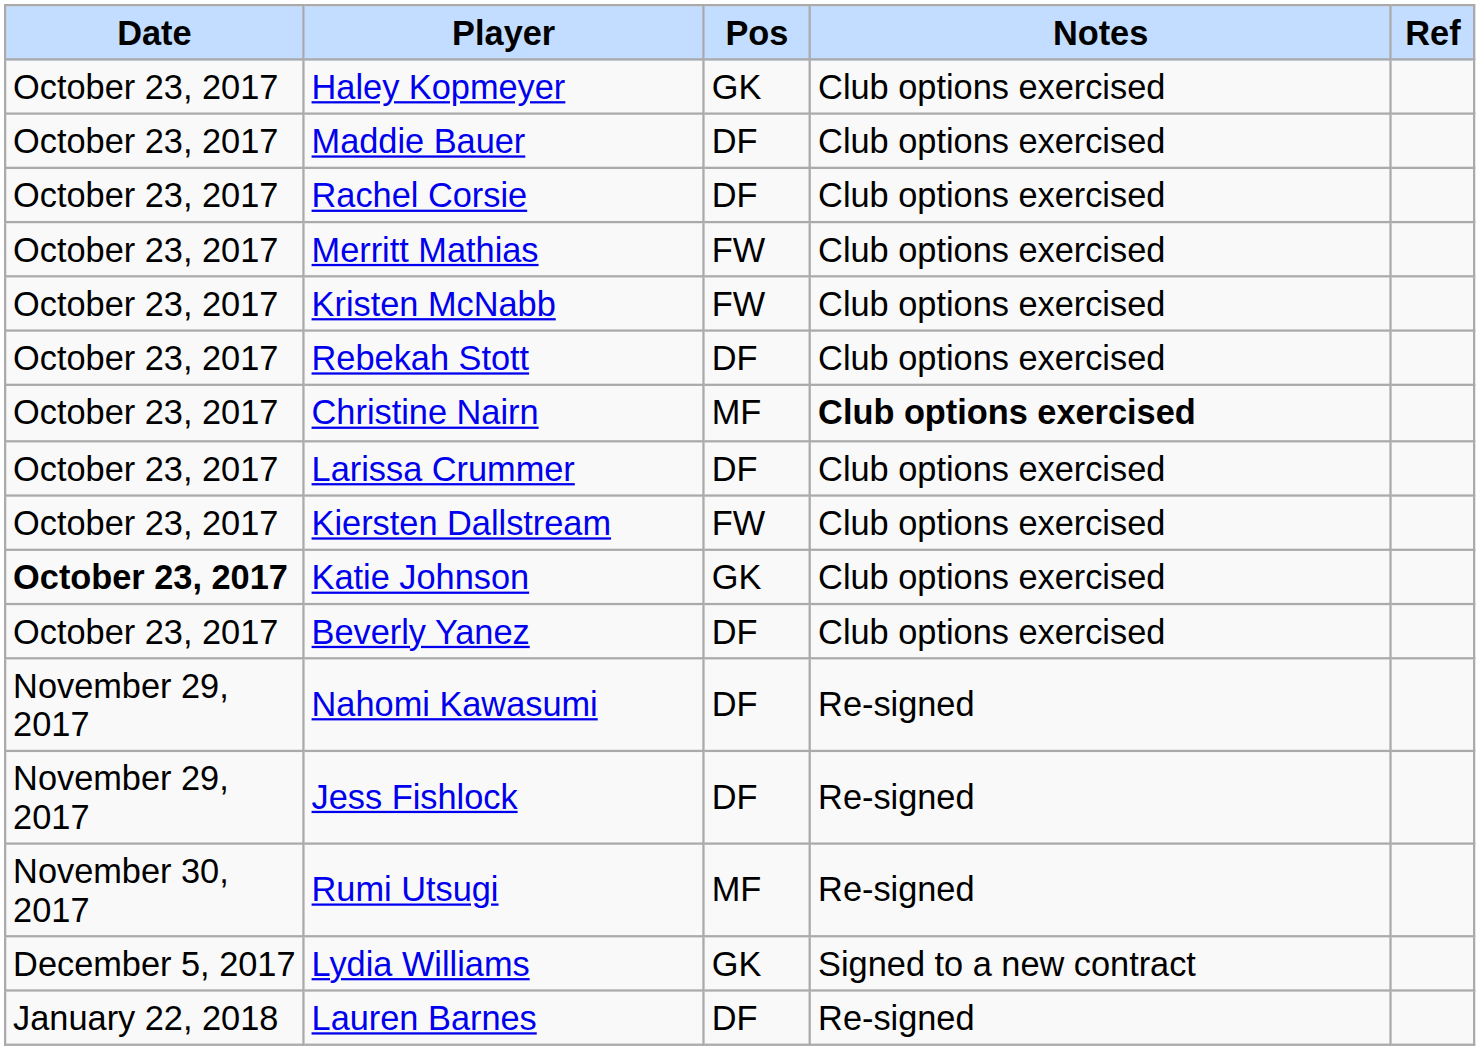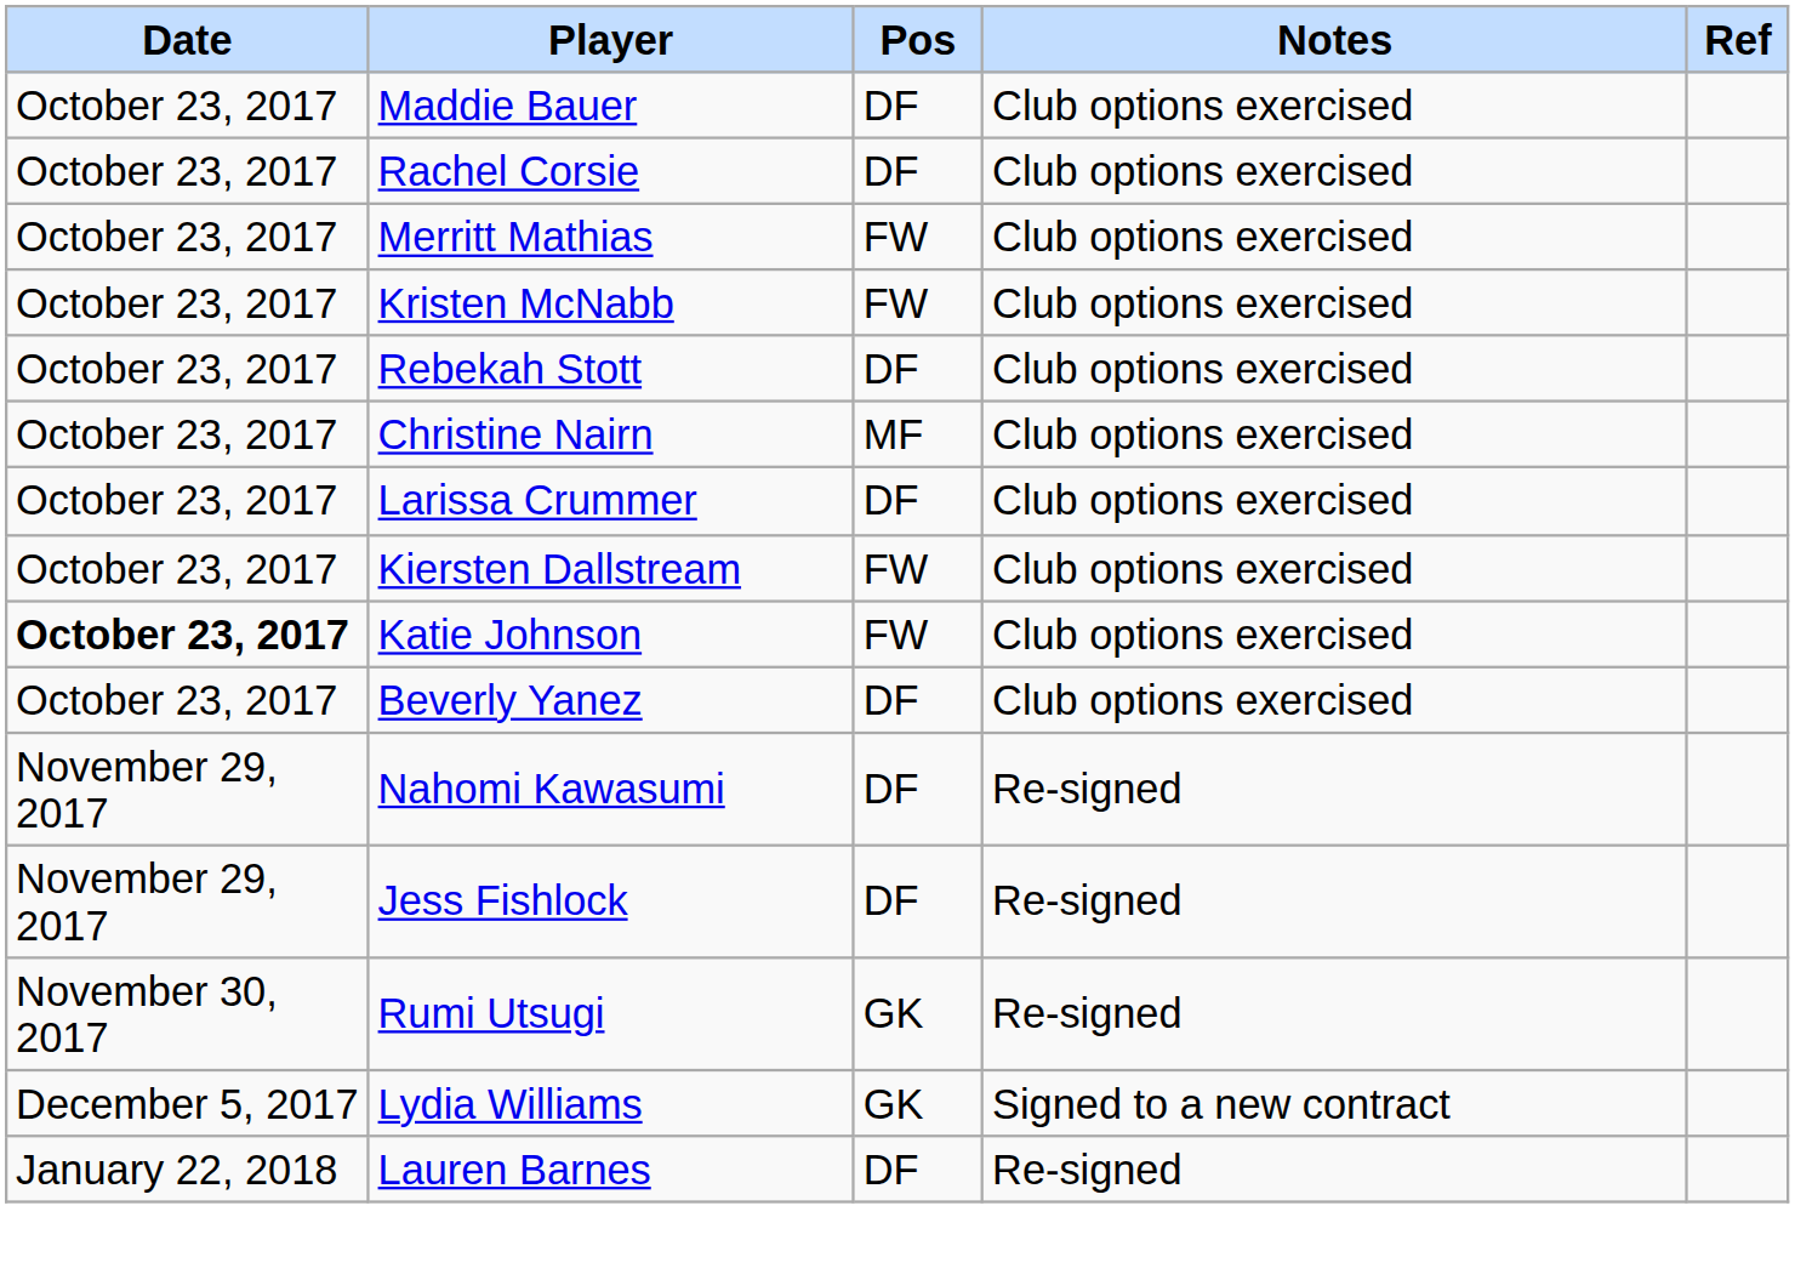- row: October 23, 2017 | Haley Kopmeyer | GK | Club options exercised
Christine Nairn | Notes: bold -> normal
Katie Johnson | Pos: GK -> FW
Rumi Utsugi | Pos: MF -> GK
